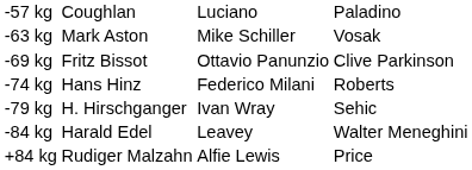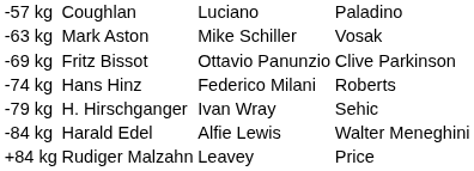-84 kg | column 3: Leavey -> Alfie Lewis
+84 kg | column 3: Alfie Lewis -> Leavey
